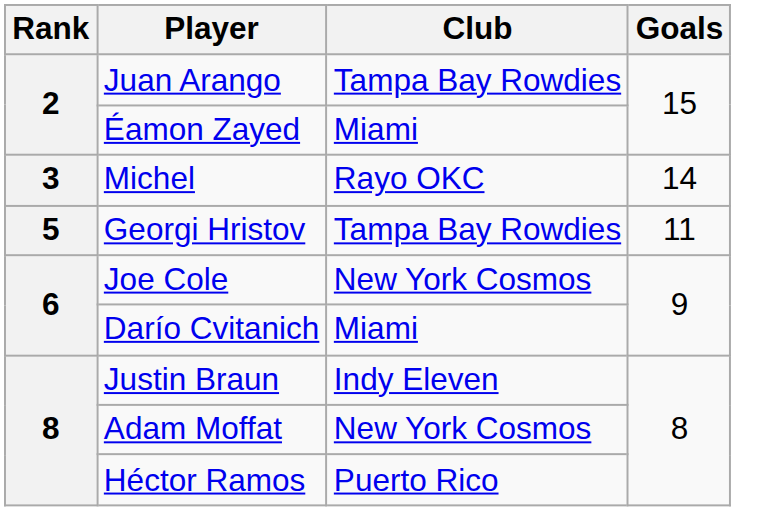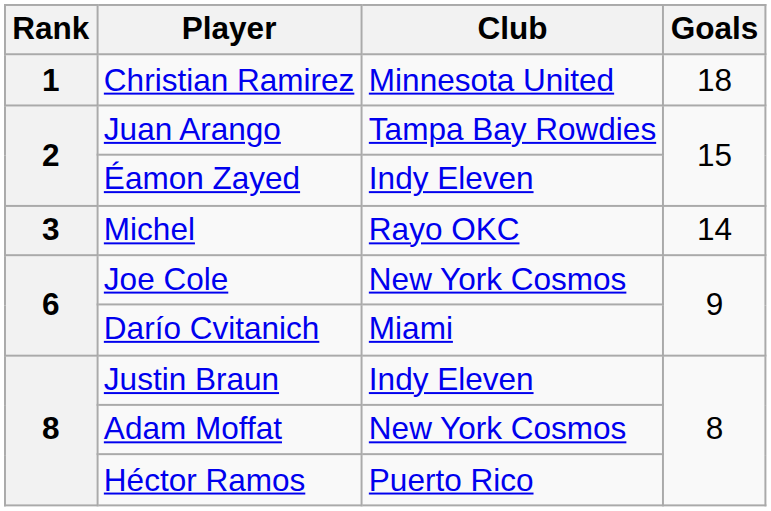+ row: 1 | Christian Ramirez | Minnesota United | 18
Éamon Zayed | Club: Miami -> Indy Eleven
- row: 5 | Georgi Hristov | Tampa Bay Rowdies | 11
